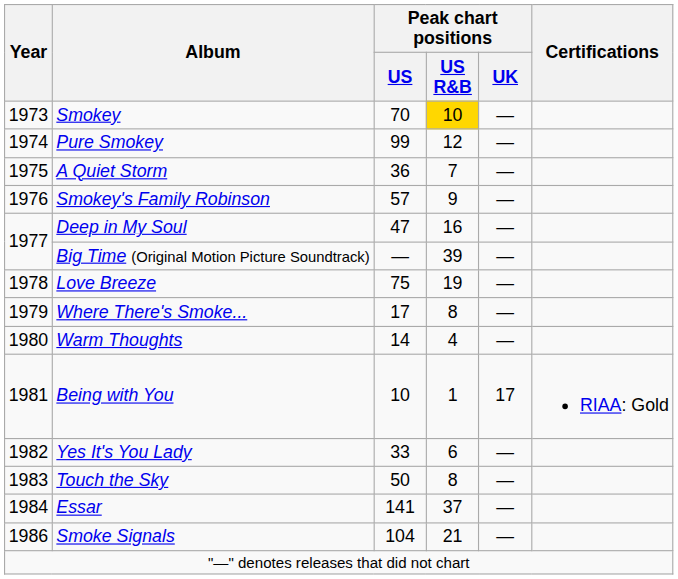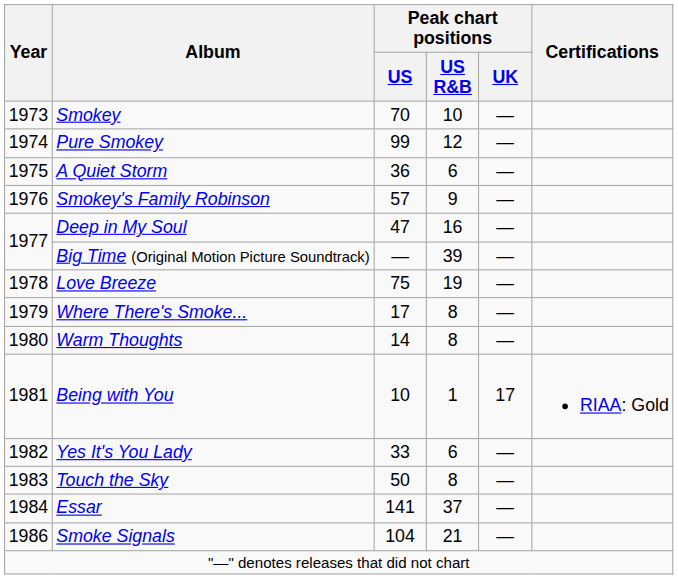Smokey | Peak chart positions / US R&B: gold background -> no background
A Quiet Storm | Peak chart positions / US R&B: 7 -> 6
Warm Thoughts | Peak chart positions / US R&B: 4 -> 8
